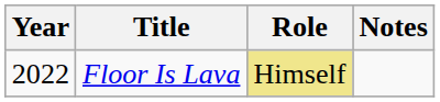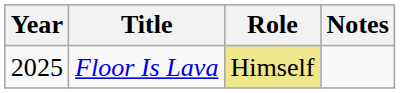Floor Is Lava | Year: 2022 -> 2025
